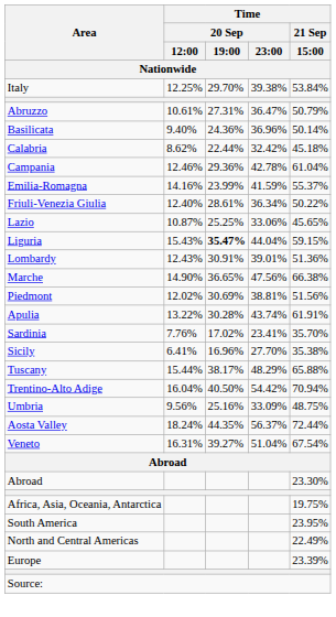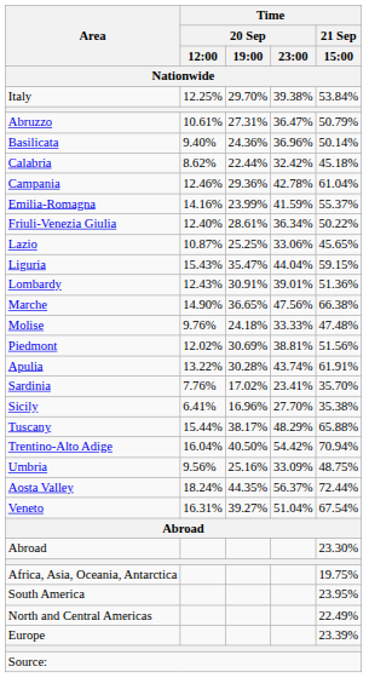Liguria | Time / 20 Sep / 19:00: bold -> normal
+ row: Molise | 9.76% | 24.18% | 33.33% | 47.48%
